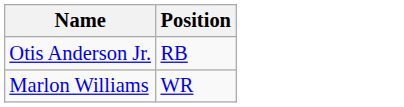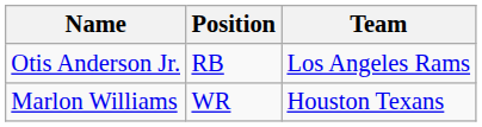+ column: Team | Los Angeles Rams | Houston Texans
